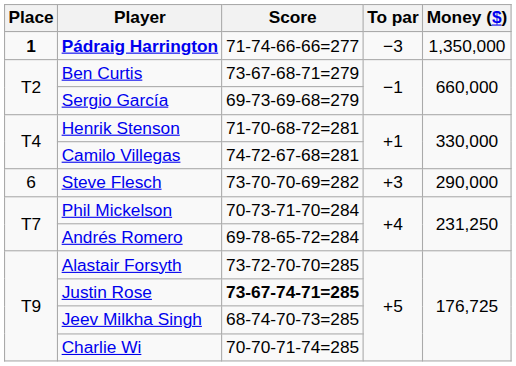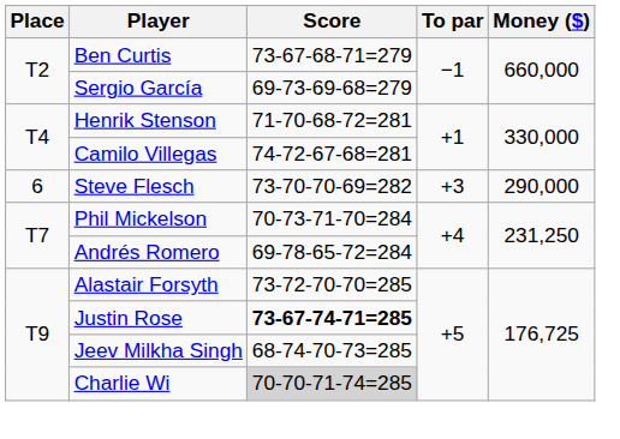- row: 1 | Pádraig Harrington | 71-74-66-66=277 | −3 | 1,350,000
Charlie Wi | Score: no background -> lightgrey background
